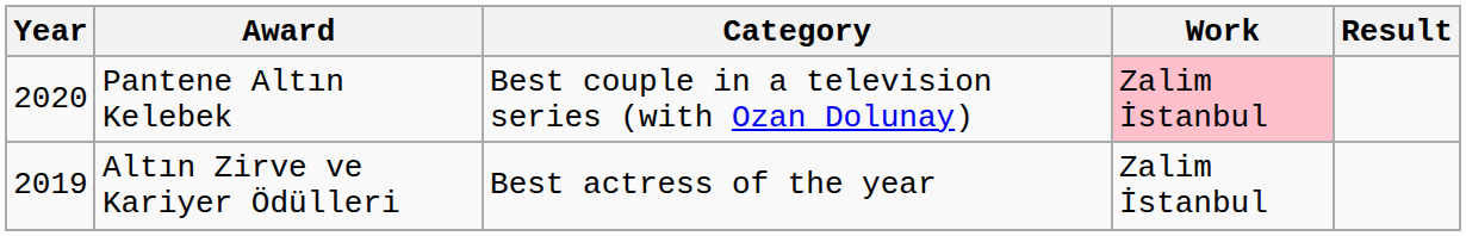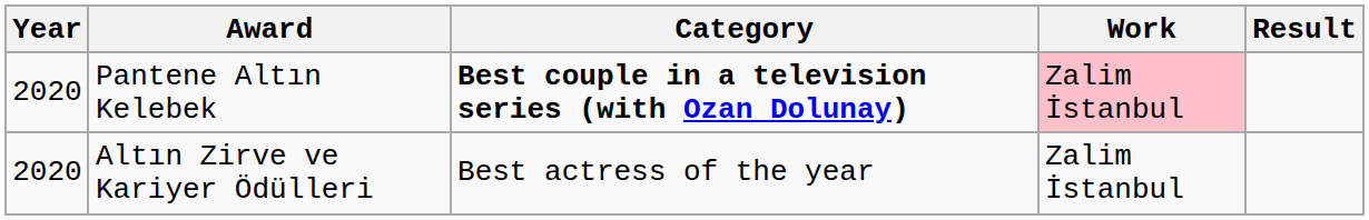Pantene Altın Kelebek | Category: normal -> bold
Altın Zirve ve Kariyer Ödülleri | Year: 2019 -> 2020
